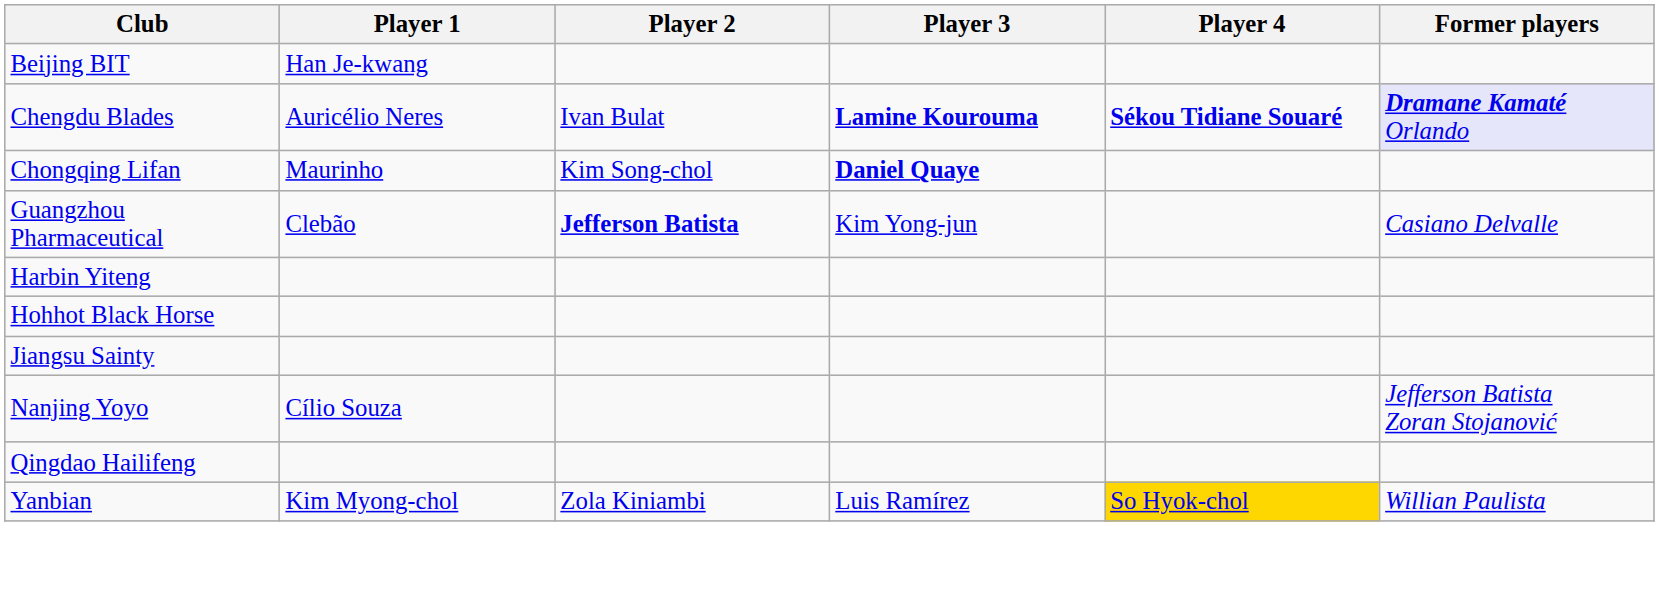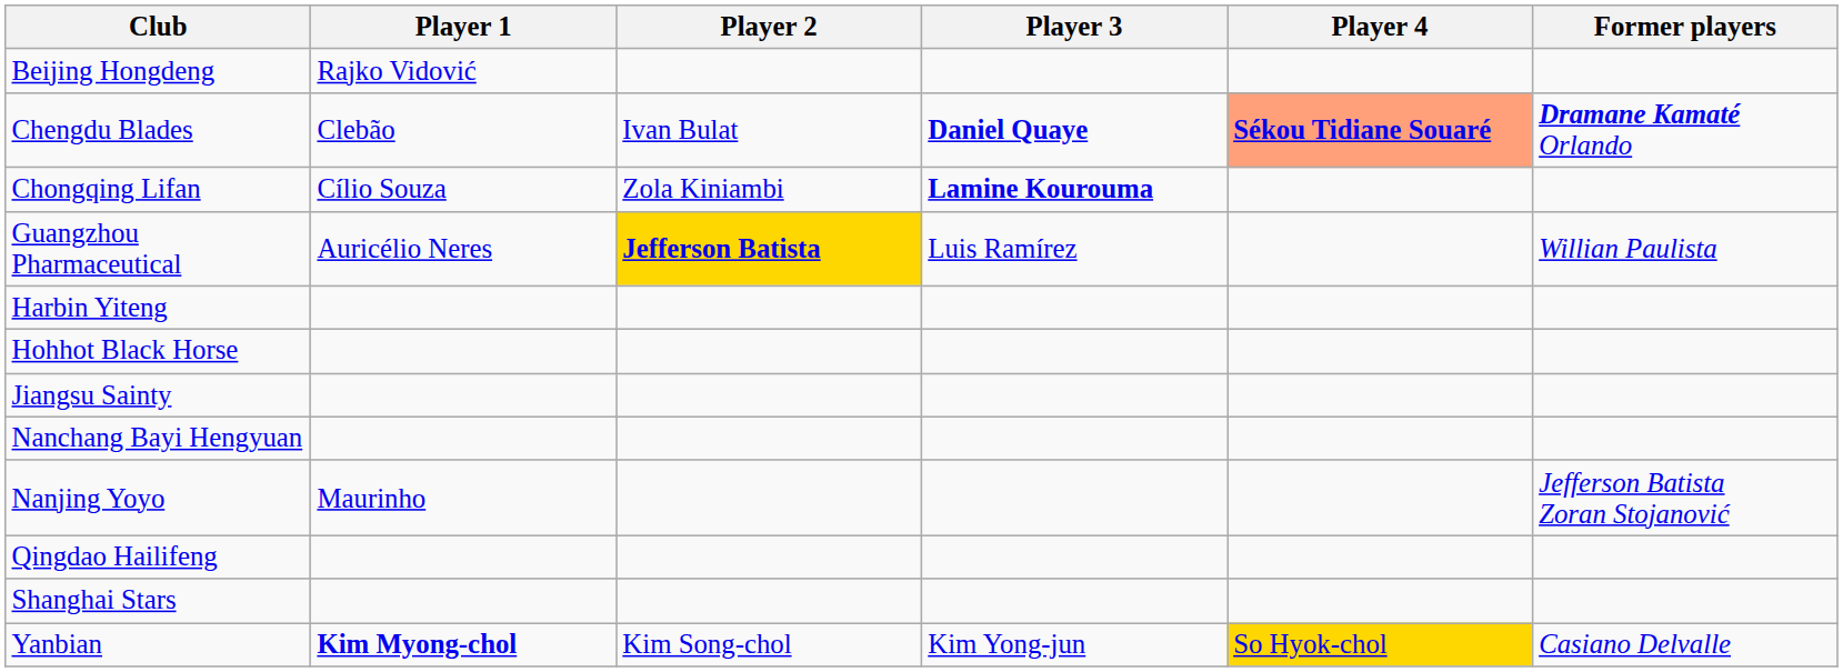- row: Beijing BIT | Han Je-kwang
+ row: Beijing Hongdeng | Rajko Vidović
Chengdu Blades | Player 1: Auricélio Neres -> Clebão
Chengdu Blades | Player 3: Lamine Kourouma -> Daniel Quaye
Chengdu Blades | Player 4: no background -> lightsalmon background
Chengdu Blades | Former players: lavender background -> no background
Chongqing Lifan | Player 1: Maurinho -> Cílio Souza
Chongqing Lifan | Player 2: Kim Song-chol -> Zola Kiniambi
Chongqing Lifan | Player 3: Daniel Quaye -> Lamine Kourouma
Guangzhou Pharmaceutical | Player 1: Clebão -> Auricélio Neres
Guangzhou Pharmaceutical | Player 2: no background -> gold background
Guangzhou Pharmaceutical | Player 3: Kim Yong-jun -> Luis Ramírez
Guangzhou Pharmaceutical | Former players: Casiano Delvalle -> Willian Paulista
+ row: Nanchang Bayi Hengyuan
Nanjing Yoyo | Player 1: Cílio Souza -> Maurinho
+ row: Shanghai Stars
Yanbian | Player 1: normal -> bold
Yanbian | Player 2: Zola Kiniambi -> Kim Song-chol
Yanbian | Player 3: Luis Ramírez -> Kim Yong-jun
Yanbian | Former players: Willian Paulista -> Casiano Delvalle
